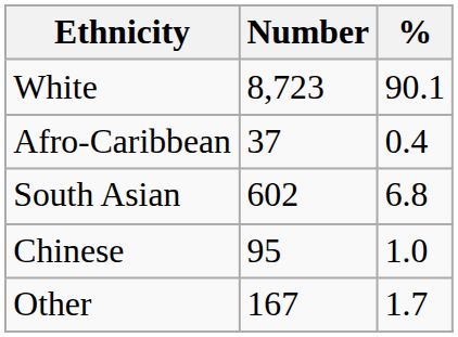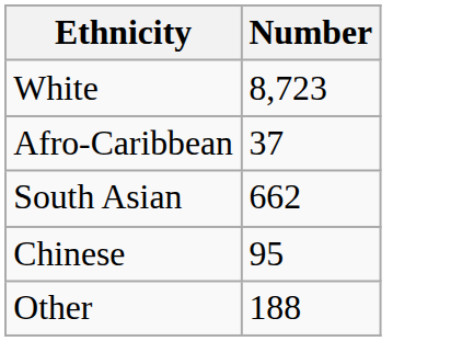- column: % | 90.1 | 0.4 | 6.8 | 1.0 | 1.7
South Asian | Number: 602 -> 662
Other | Number: 167 -> 188
